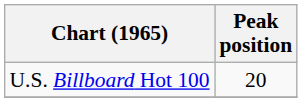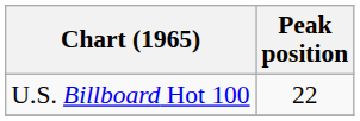U.S. Billboard Hot 100 | Peak position: 20 -> 22
